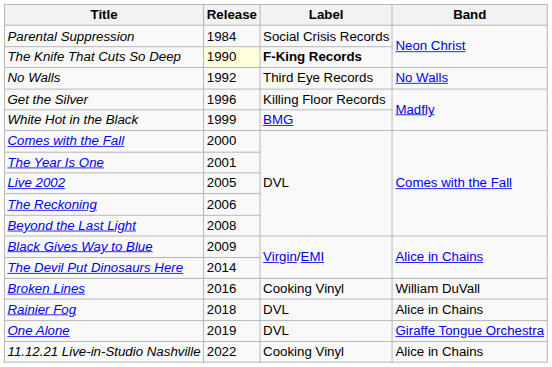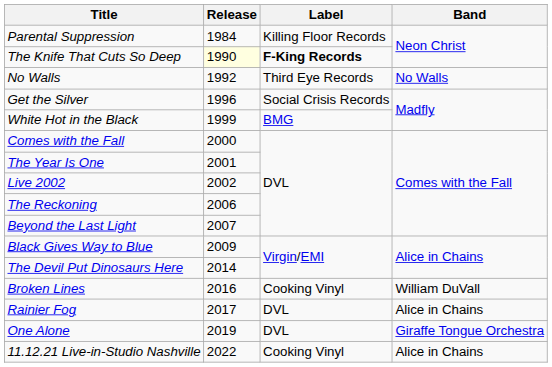Parental Suppression | Label: Social Crisis Records -> Killing Floor Records
Get the Silver | Label: Killing Floor Records -> Social Crisis Records
Live 2002 | Release: 2005 -> 2002
Beyond the Last Light | Release: 2008 -> 2007
Rainier Fog | Release: 2018 -> 2017
